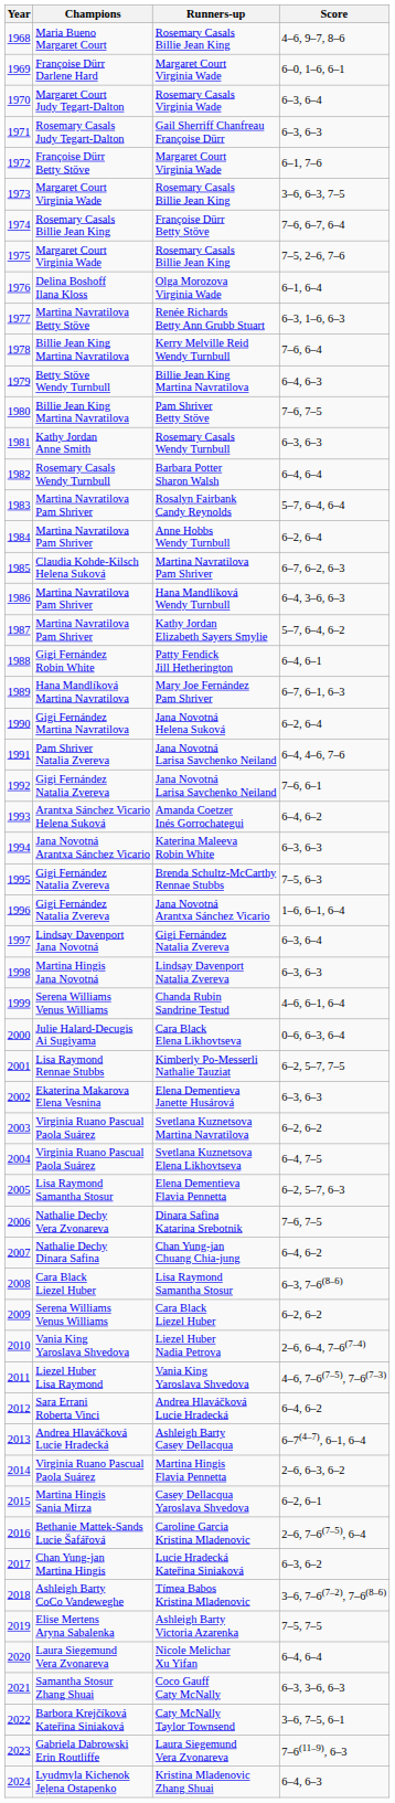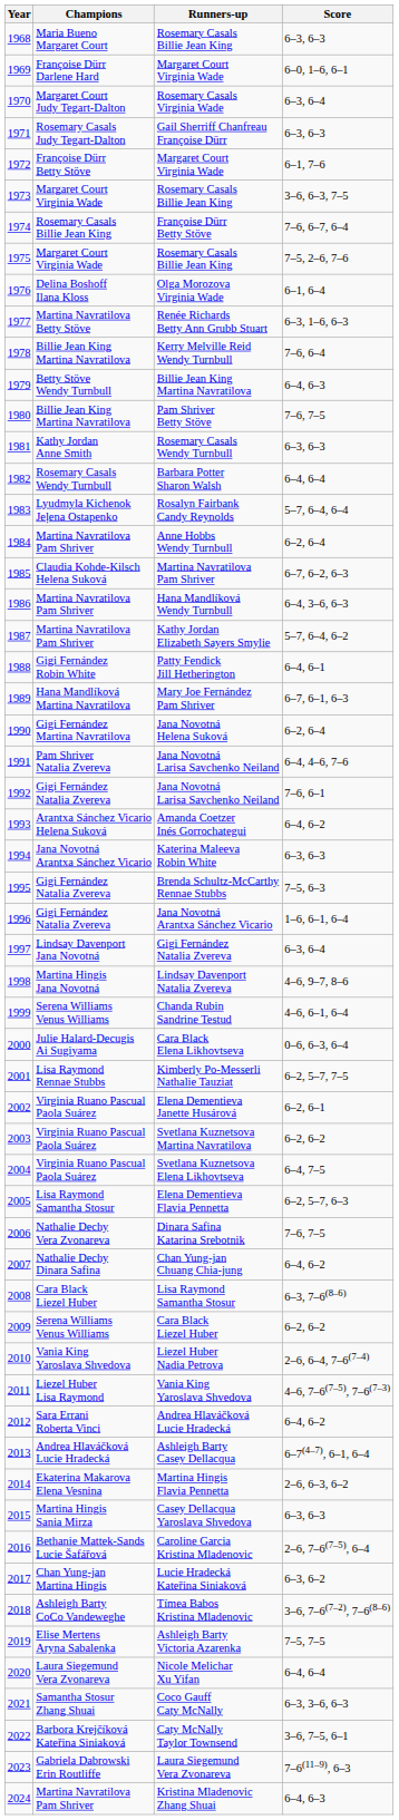1968 / Rosemary Casals Billie Jean King | Score: 4–6, 9–7, 8–6 -> 6–3, 6–3
Rosalyn Fairbank Candy Reynolds | Champions: Martina Navratilova Pam Shriver -> Lyudmyla Kichenok Jeļena Ostapenko
Lindsay Davenport Natalia Zvereva | Score: 6–3, 6–3 -> 4–6, 9–7, 8–6
Elena Dementieva Janette Husárová | Champions: Ekaterina Makarova Elena Vesnina -> Virginia Ruano Pascual Paola Suárez
Elena Dementieva Janette Husárová | Score: 6–3, 6–3 -> 6–2, 6–1
Martina Hingis Flavia Pennetta | Champions: Virginia Ruano Pascual Paola Suárez -> Ekaterina Makarova Elena Vesnina
Casey Dellacqua Yaroslava Shvedova | Score: 6–2, 6–1 -> 6–3, 6–3
Kristina Mladenovic Zhang Shuai | Champions: Lyudmyla Kichenok Jeļena Ostapenko -> Martina Navratilova Pam Shriver
